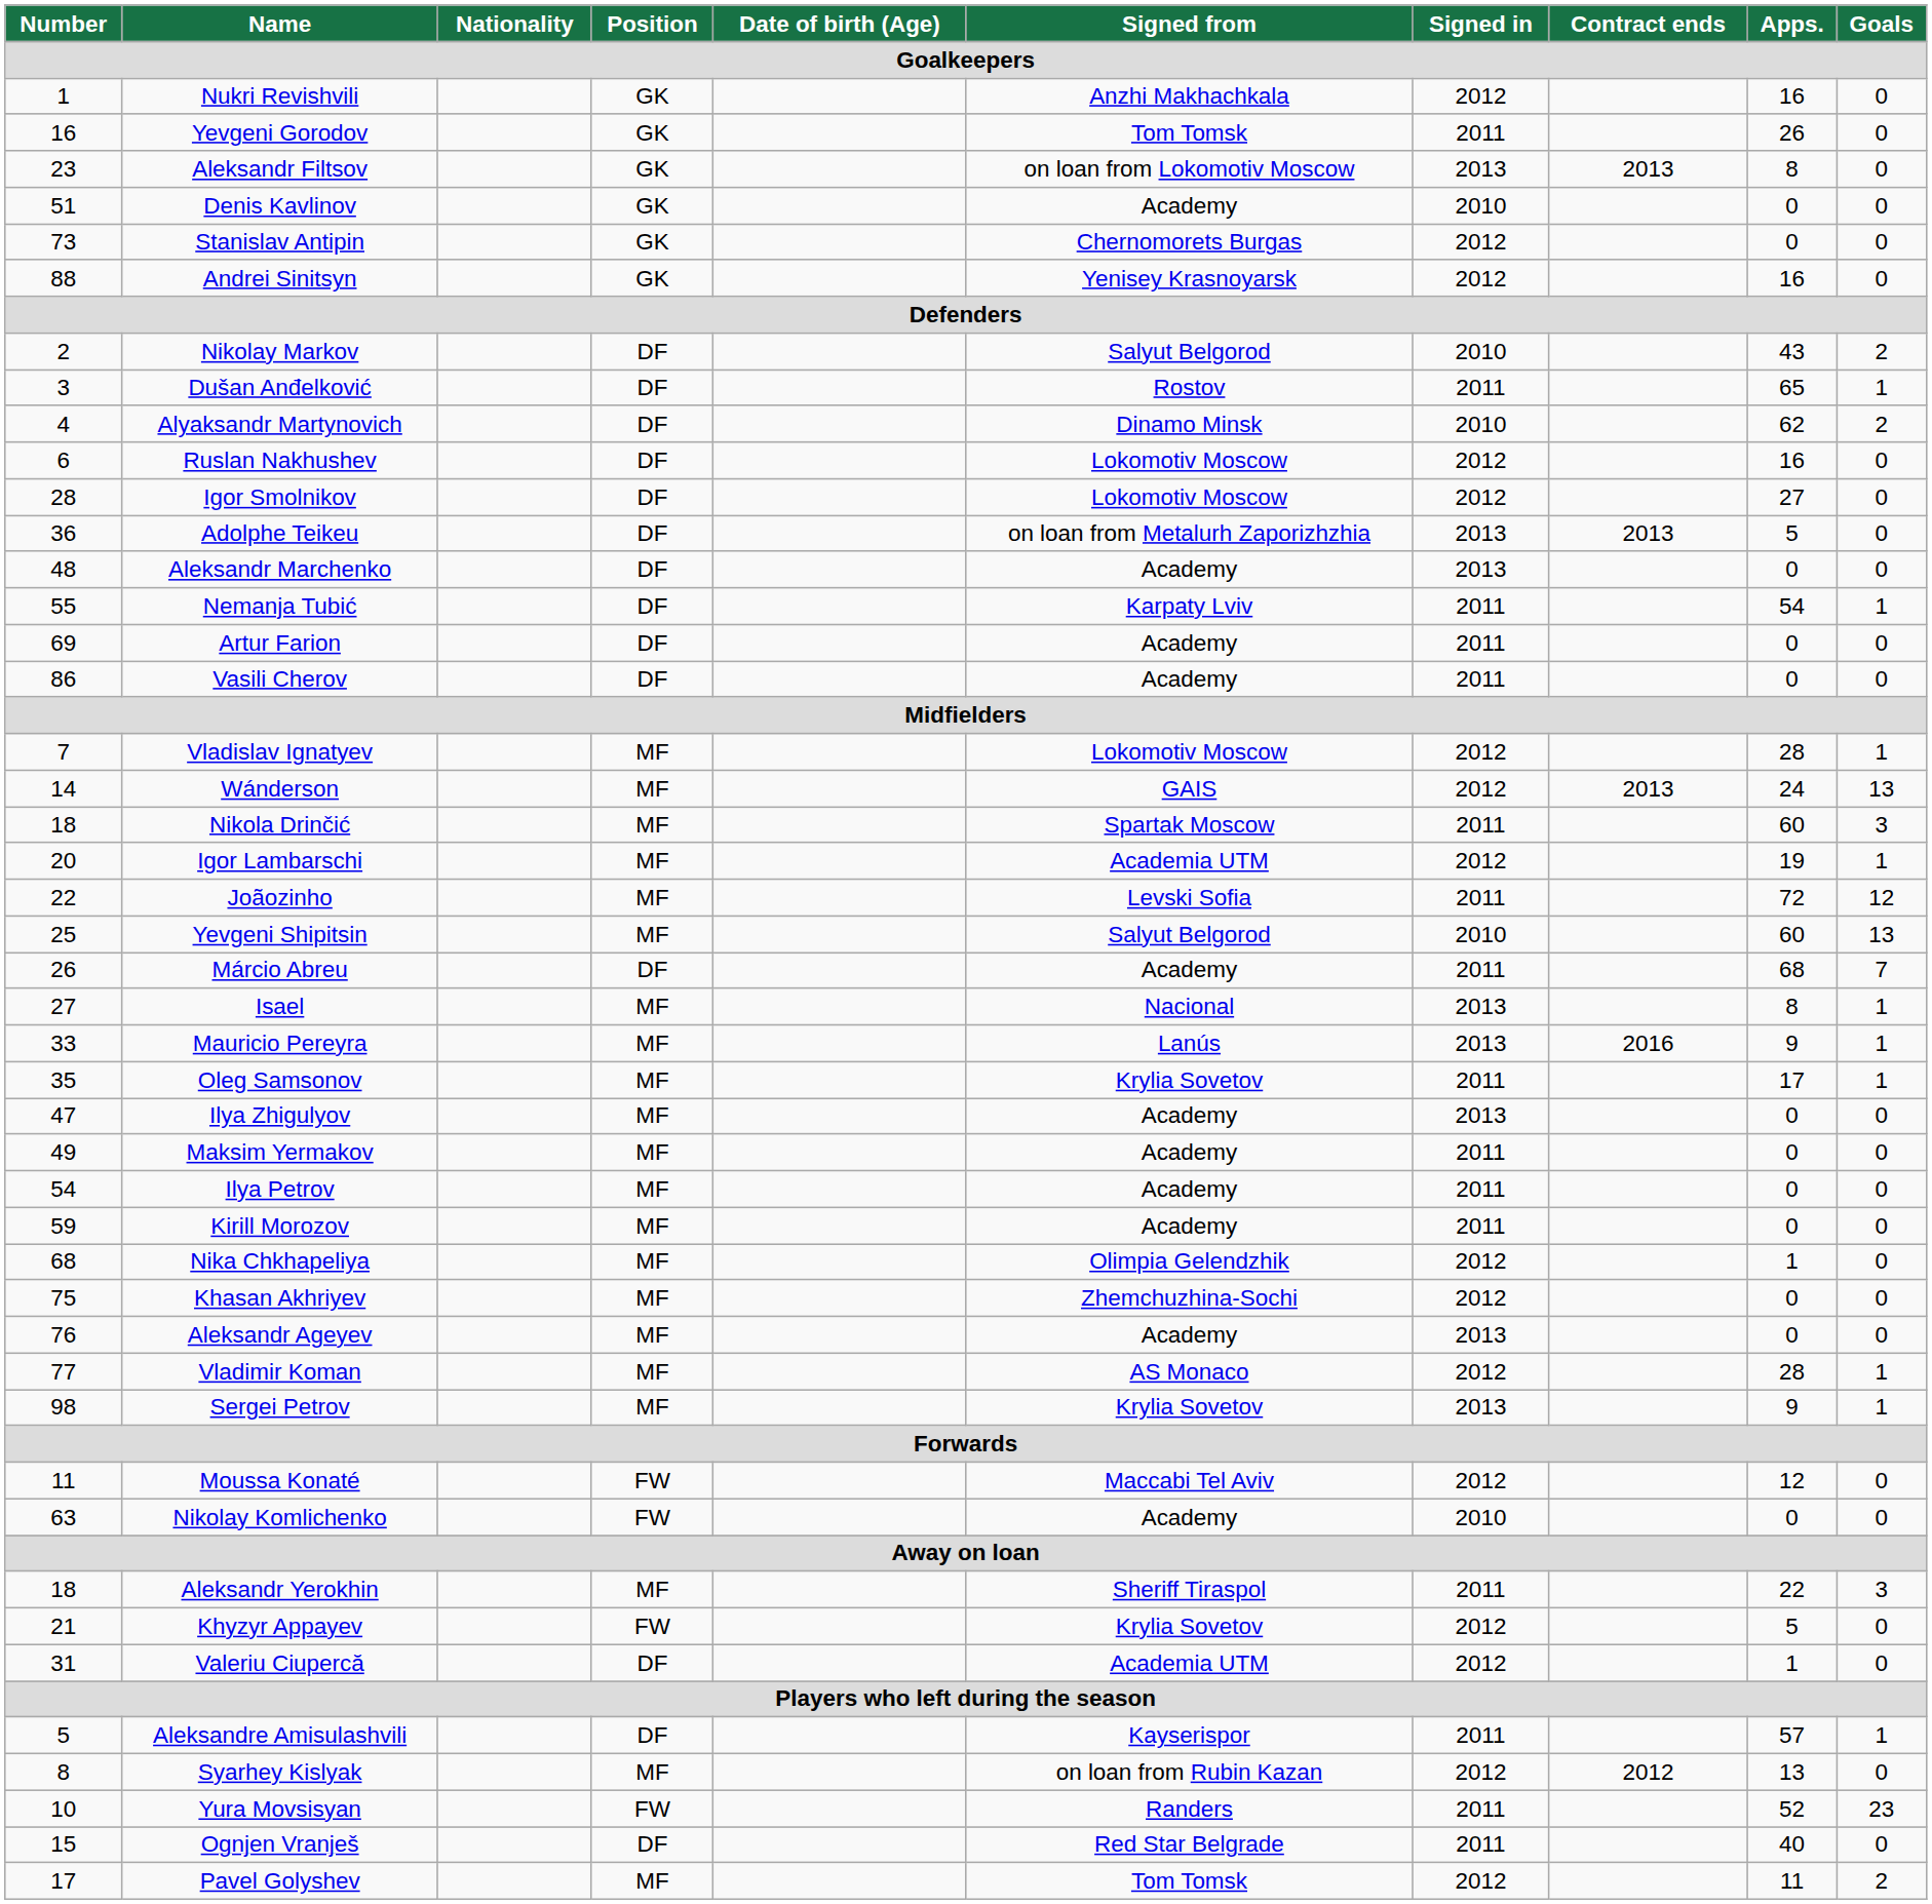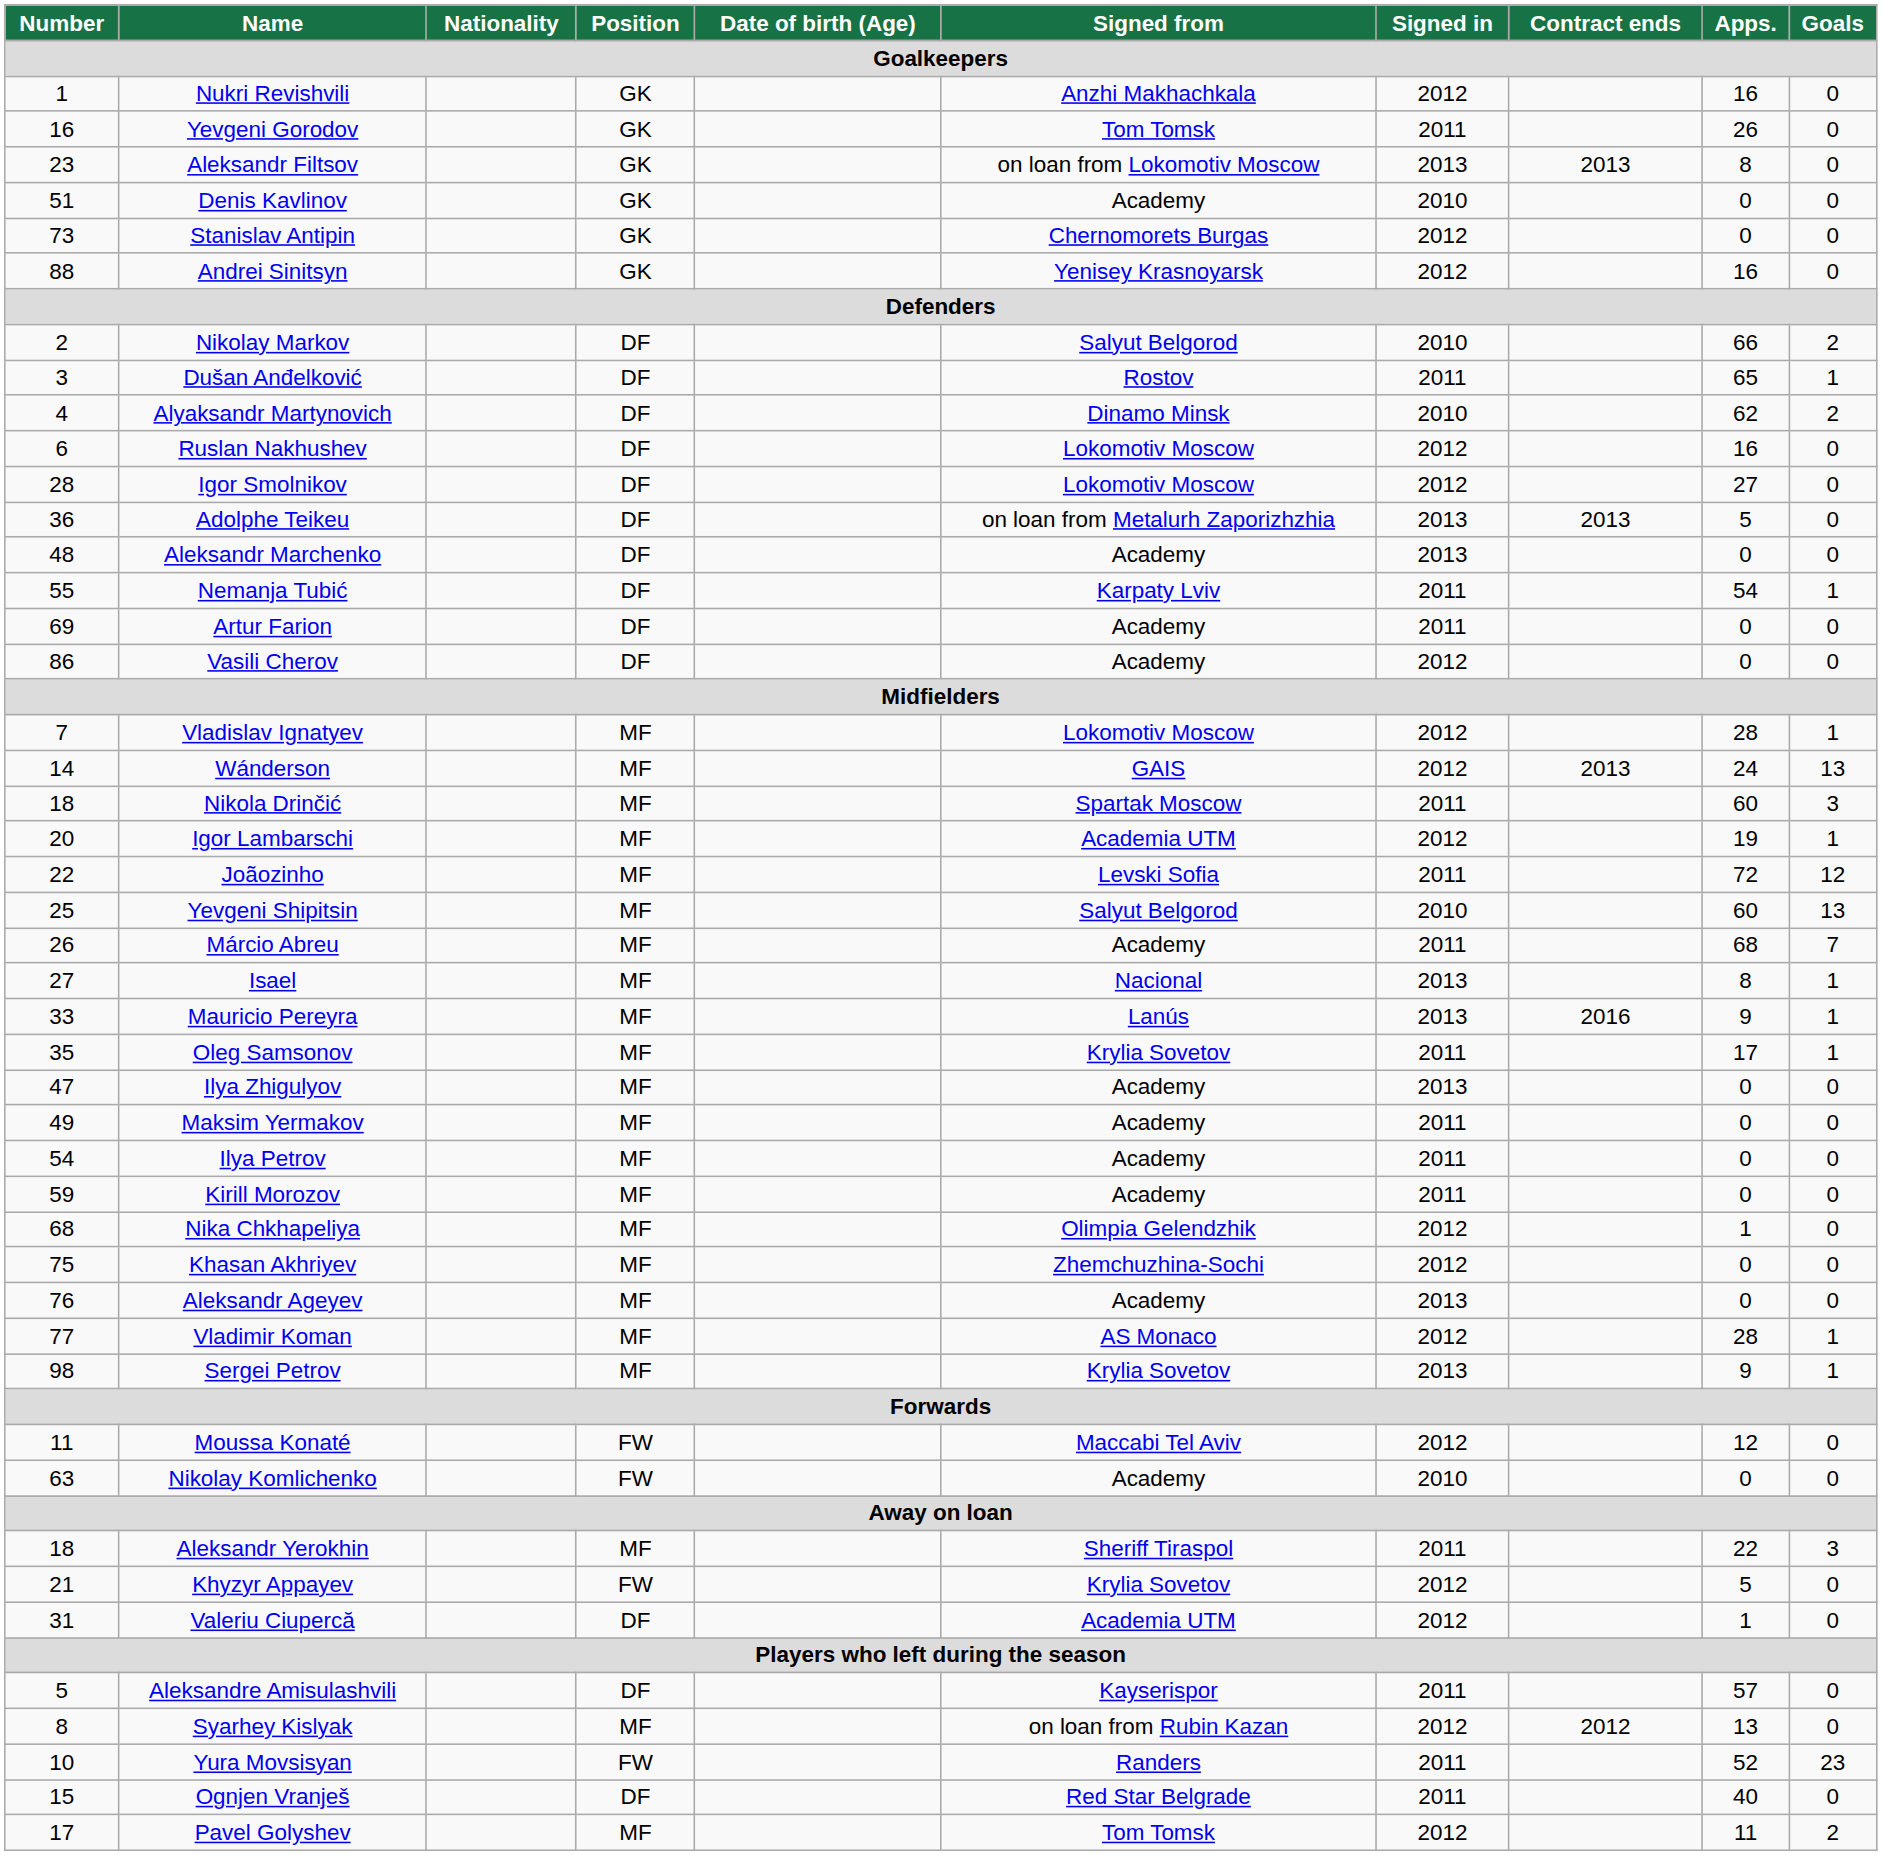Nikolay Markov | Apps.: 43 -> 66
Vasili Cherov | Signed in: 2011 -> 2012
Márcio Abreu | Position: DF -> MF
Aleksandre Amisulashvili | Goals: 1 -> 0
